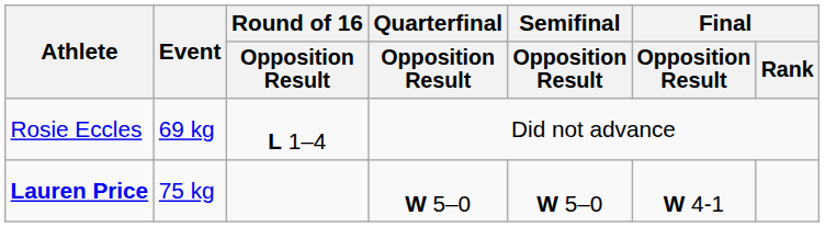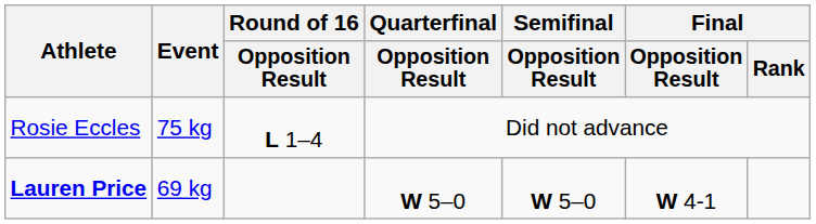Rosie Eccles | Event: 69 kg -> 75 kg
Lauren Price | Event: 75 kg -> 69 kg
